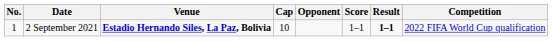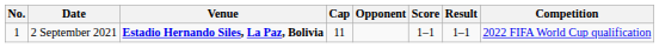2 September 2021 | Cap: 10 -> 11
2 September 2021 | Result: bold -> normal
